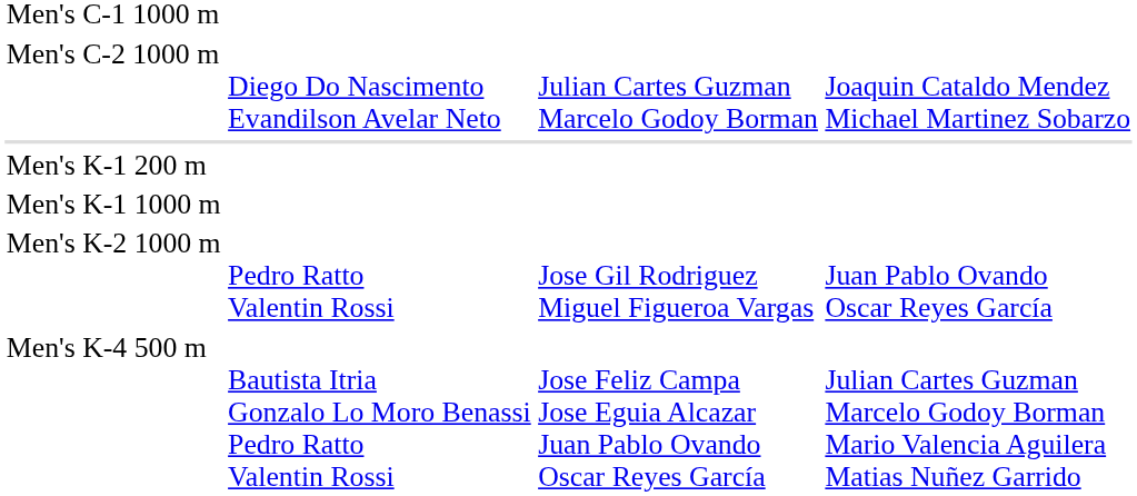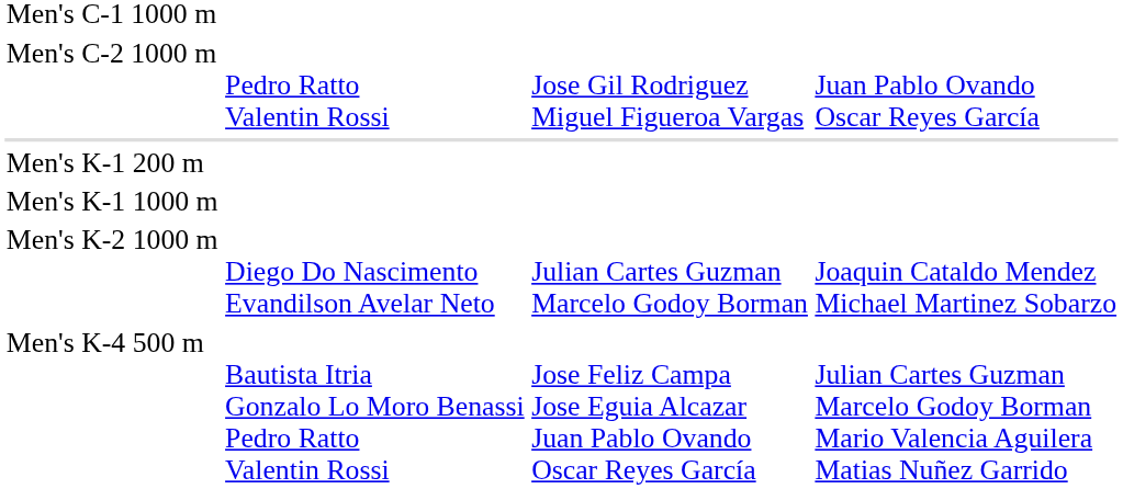Men's C-2 1000 m | column 2: Diego Do Nascimento Evandilson Avelar Neto -> Pedro Ratto Valentin Rossi
Men's C-2 1000 m | column 3: Julian Cartes Guzman Marcelo Godoy Borman -> Jose Gil Rodriguez Miguel Figueroa Vargas
Men's C-2 1000 m | column 4: Joaquin Cataldo Mendez Michael Martinez Sobarzo -> Juan Pablo Ovando Oscar Reyes García
Men's K-2 1000 m | column 2: Pedro Ratto Valentin Rossi -> Diego Do Nascimento Evandilson Avelar Neto
Men's K-2 1000 m | column 3: Jose Gil Rodriguez Miguel Figueroa Vargas -> Julian Cartes Guzman Marcelo Godoy Borman
Men's K-2 1000 m | column 4: Juan Pablo Ovando Oscar Reyes García -> Joaquin Cataldo Mendez Michael Martinez Sobarzo
